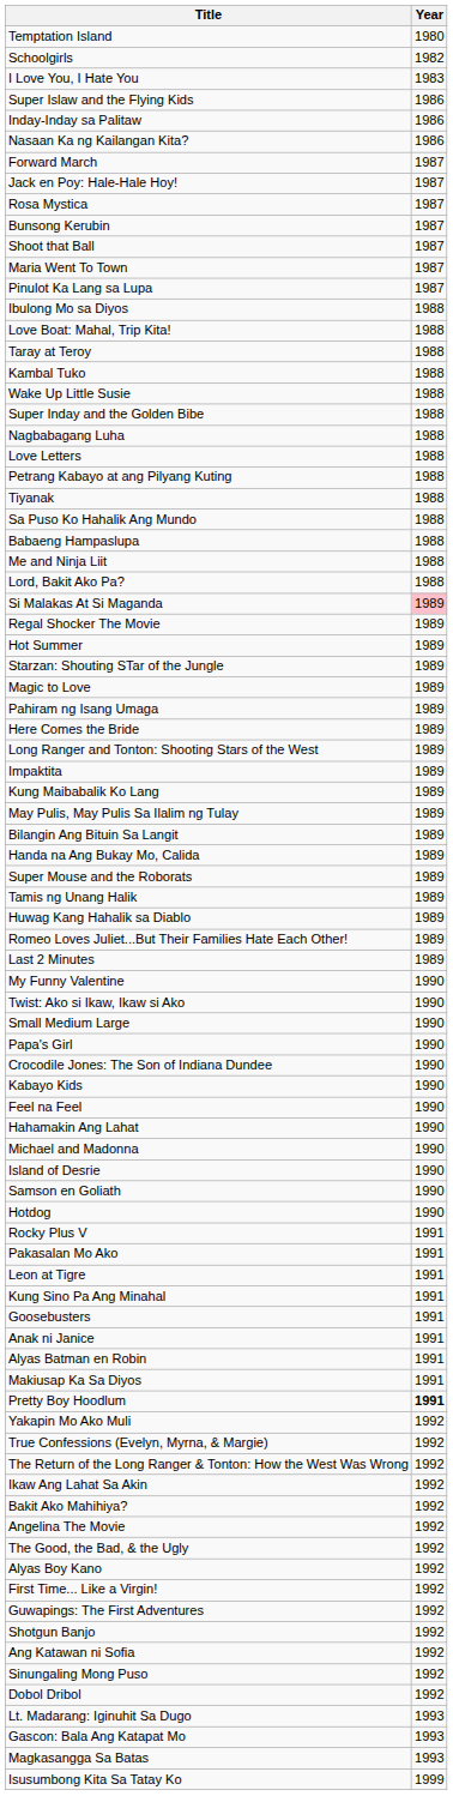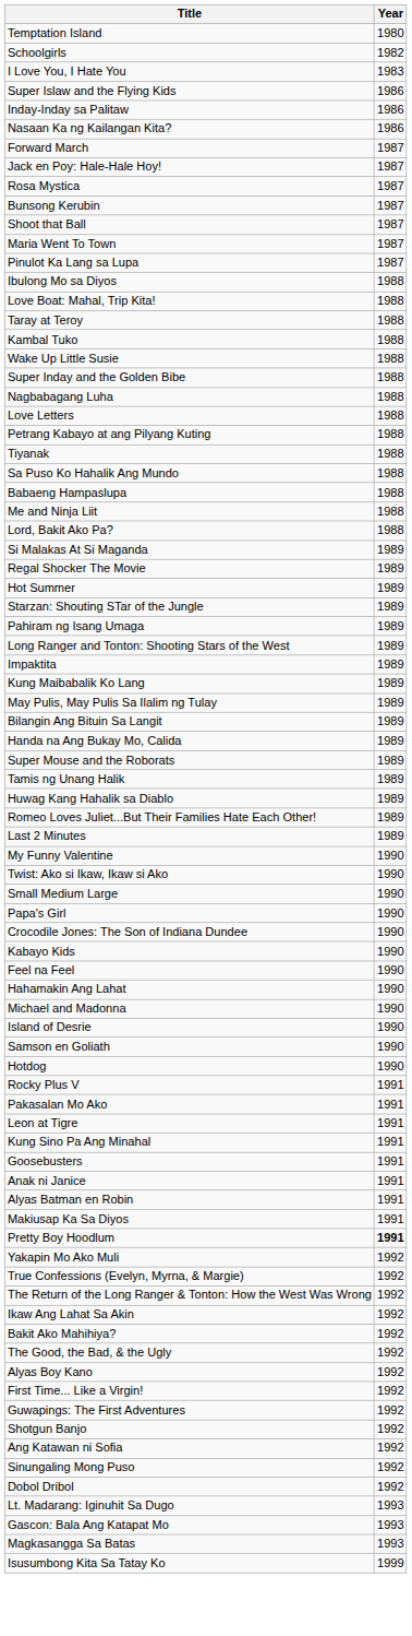Si Malakas At Si Maganda | Year: pink background -> no background
- row: Magic to Love | 1989
- row: Here Comes the Bride | 1989
- row: Angelina The Movie | 1992
